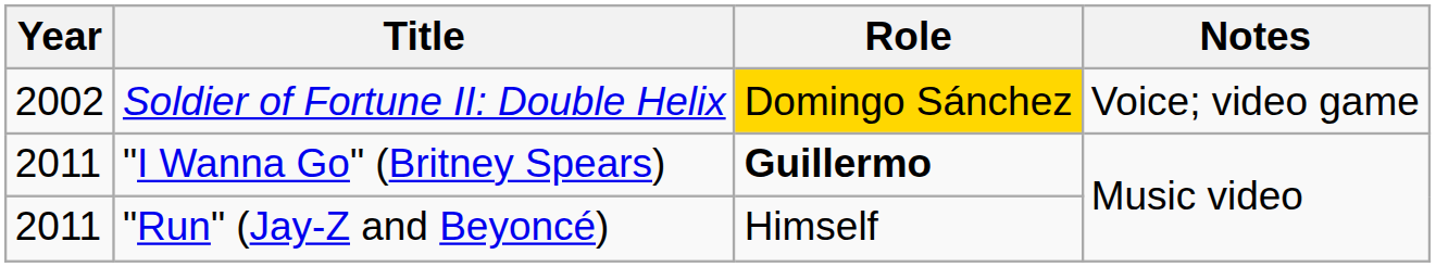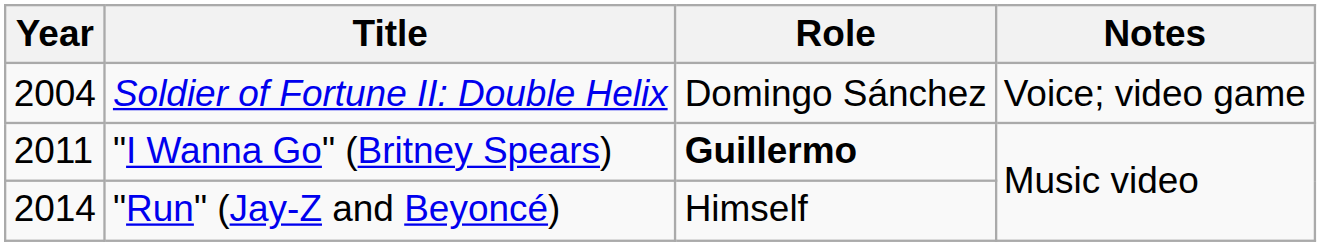Soldier of Fortune II: Double Helix | Year: 2002 -> 2004
Soldier of Fortune II: Double Helix | Role: gold background -> no background
"Run" (Jay-Z and Beyoncé) | Year: 2011 -> 2014
